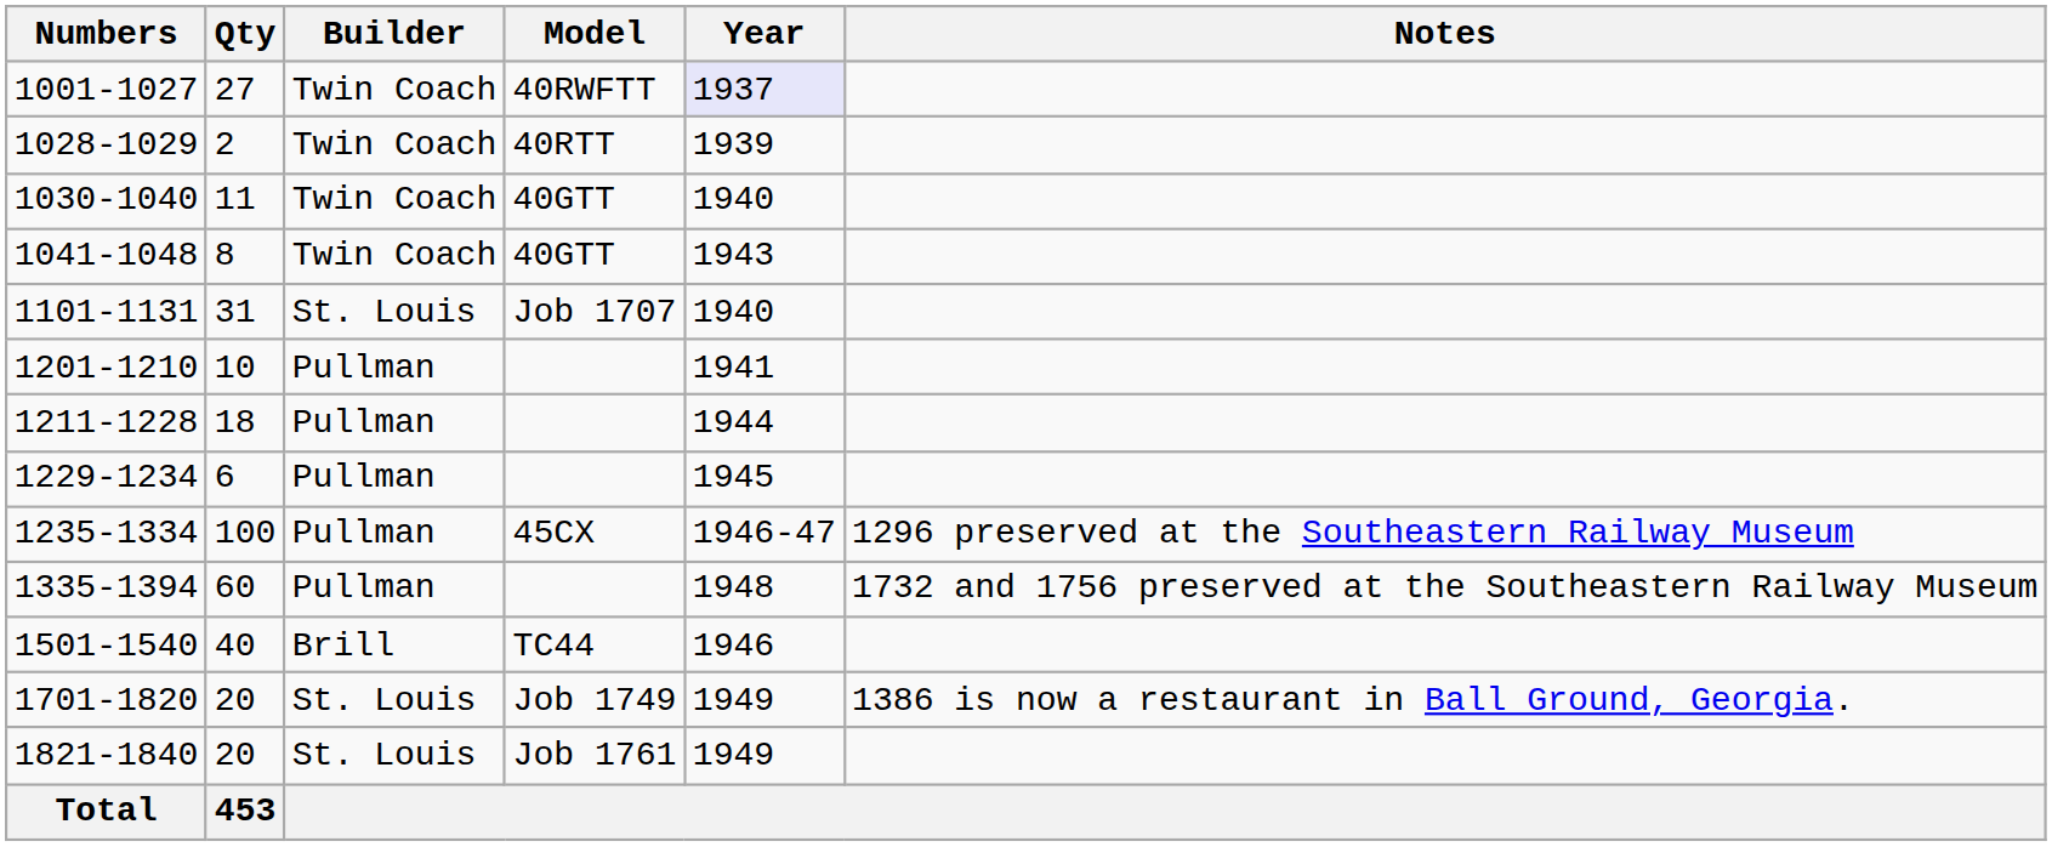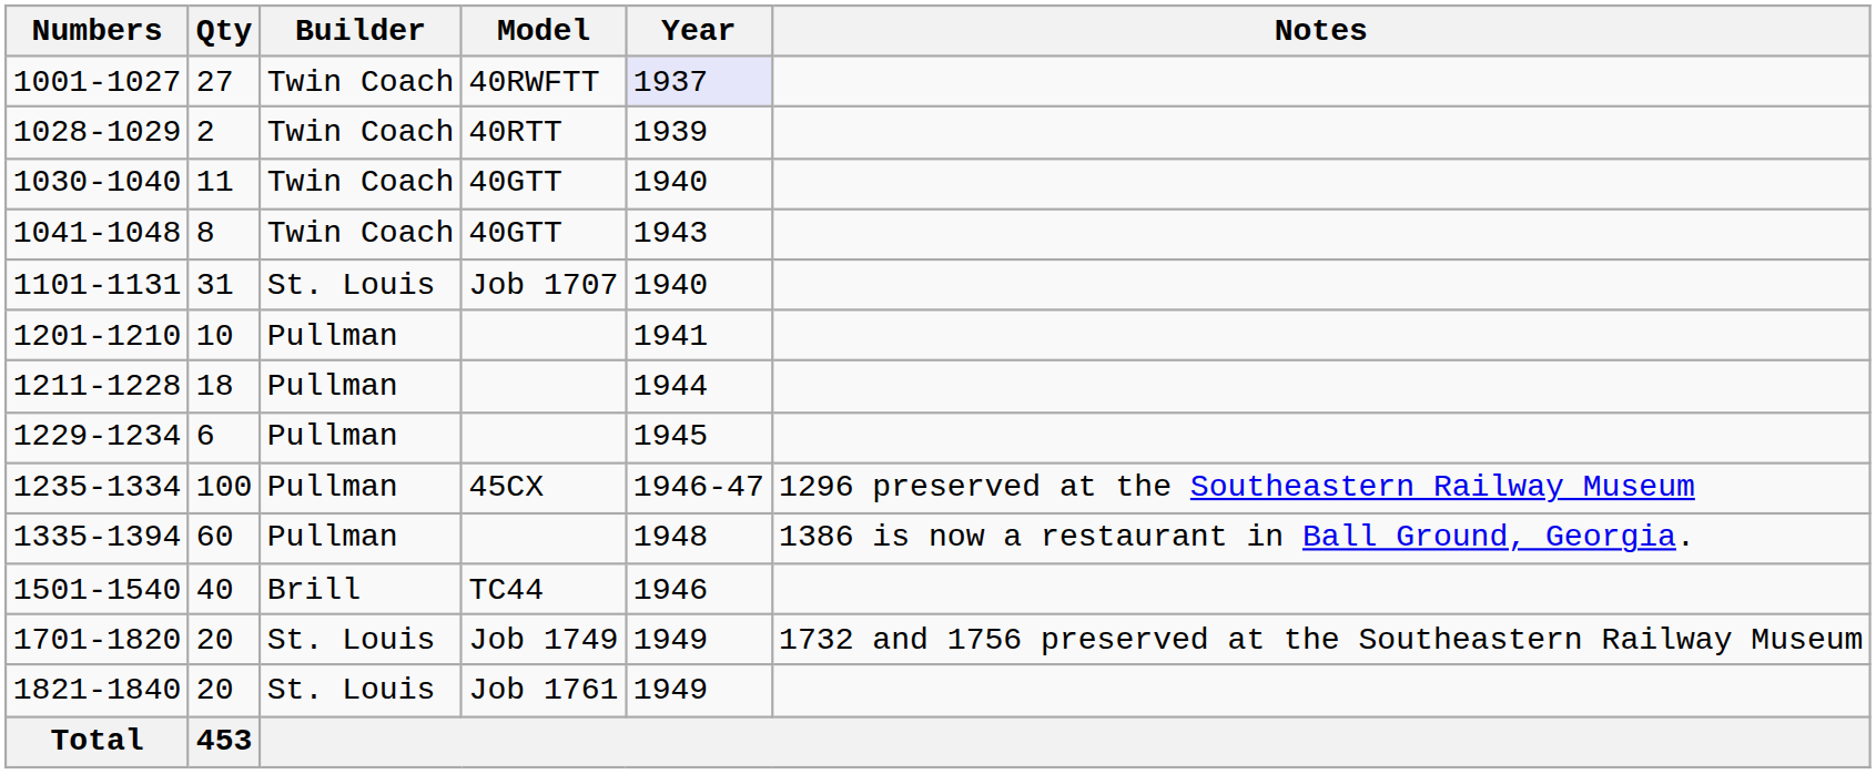1335-1394 | Notes: 1732 and 1756 preserved at the Southeastern Railway Museum -> 1386 is now a restaurant in Ball Ground, Georgia.
1701-1820 | Notes: 1386 is now a restaurant in Ball Ground, Georgia. -> 1732 and 1756 preserved at the Southeastern Railway Museum
